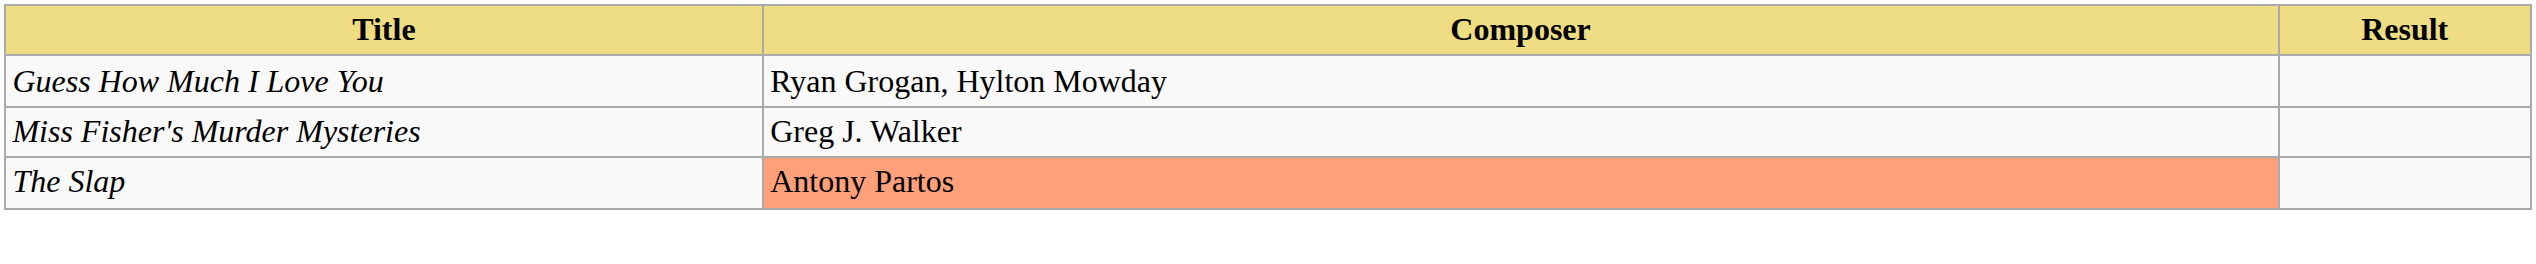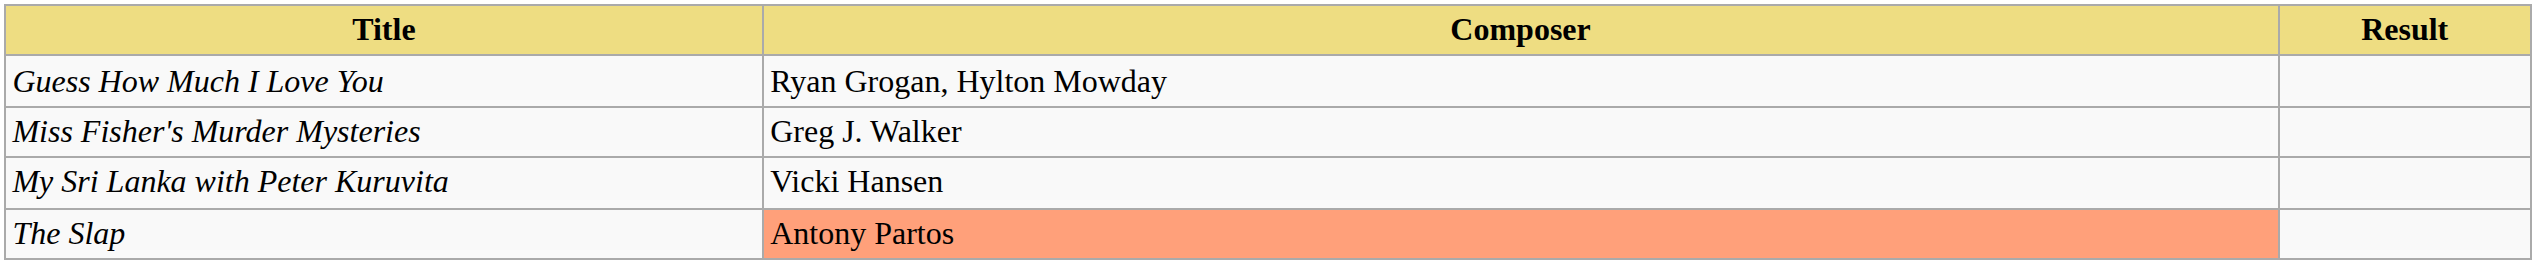+ row: My Sri Lanka with Peter Kuruvita | Vicki Hansen
